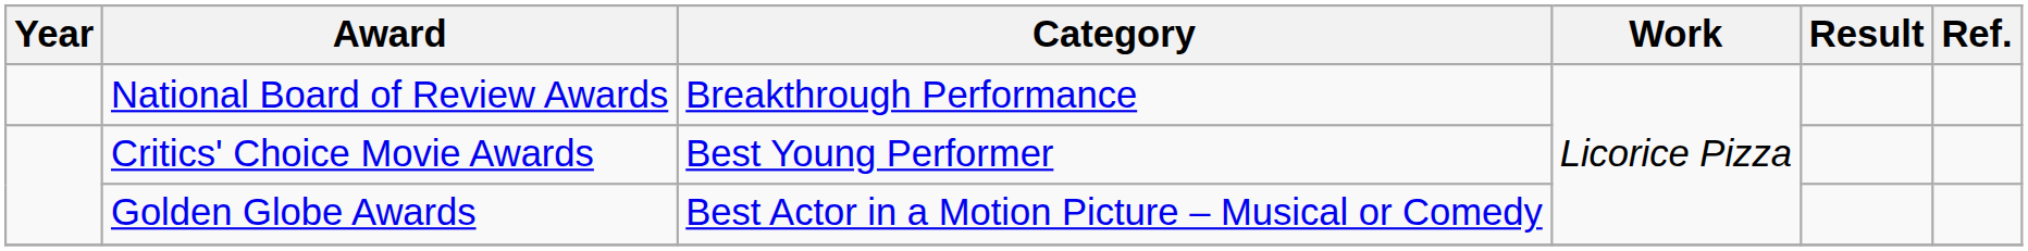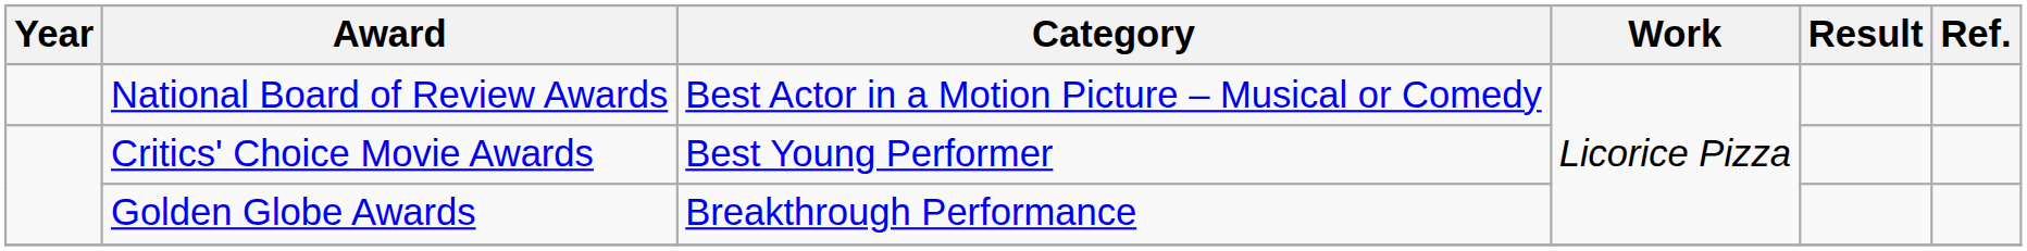National Board of Review Awards | Category: Breakthrough Performance -> Best Actor in a Motion Picture – Musical or Comedy
Golden Globe Awards | Category: Best Actor in a Motion Picture – Musical or Comedy -> Breakthrough Performance
